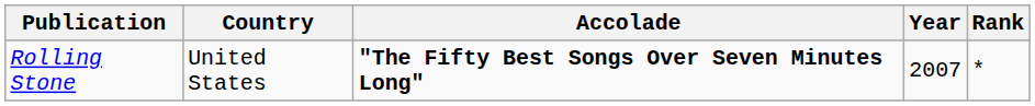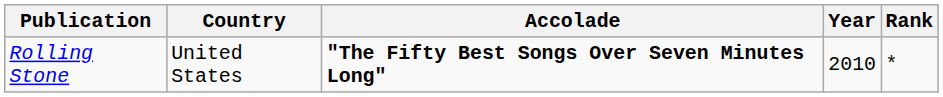Rolling Stone | Year: 2007 -> 2010
